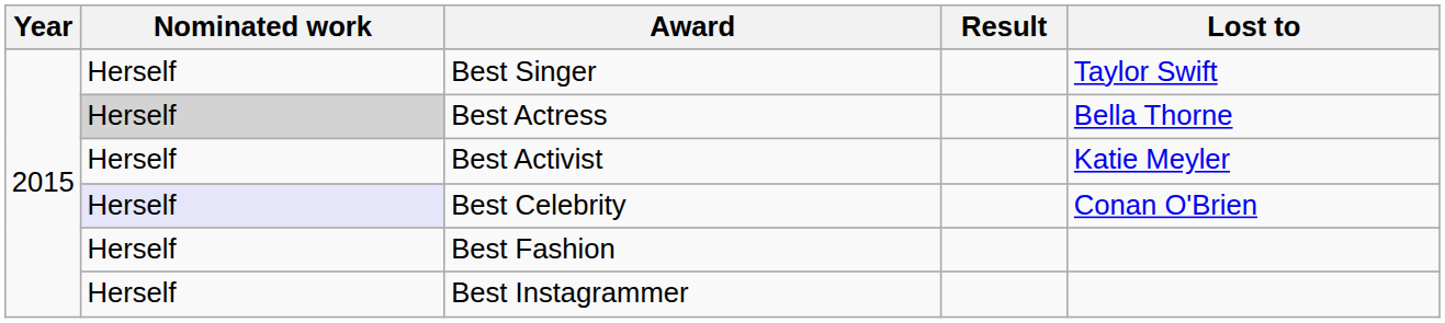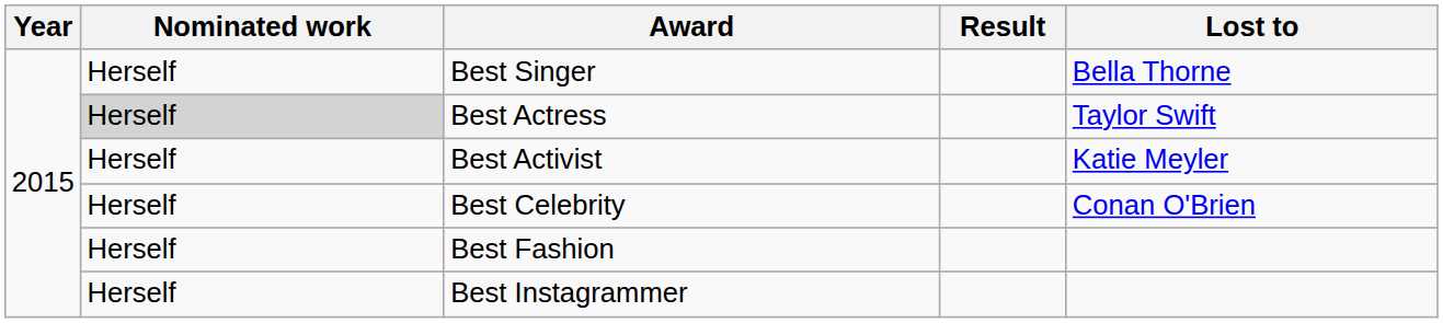Best Singer | Lost to: Taylor Swift -> Bella Thorne
Best Actress | Lost to: Bella Thorne -> Taylor Swift
Best Celebrity | Nominated work: lavender background -> no background
